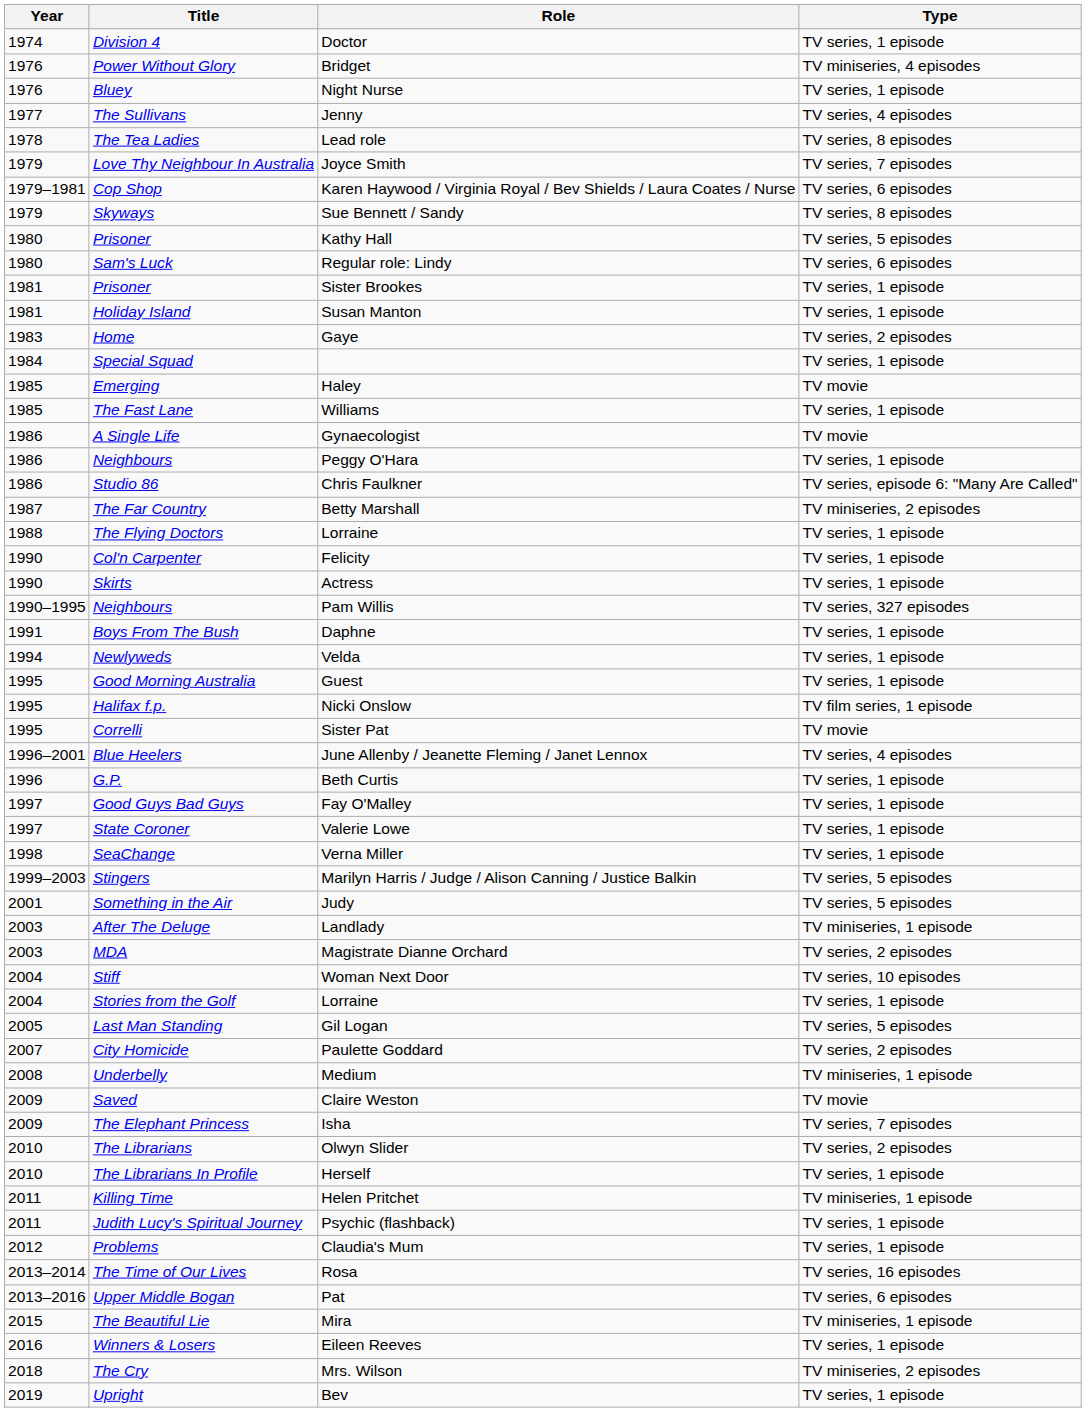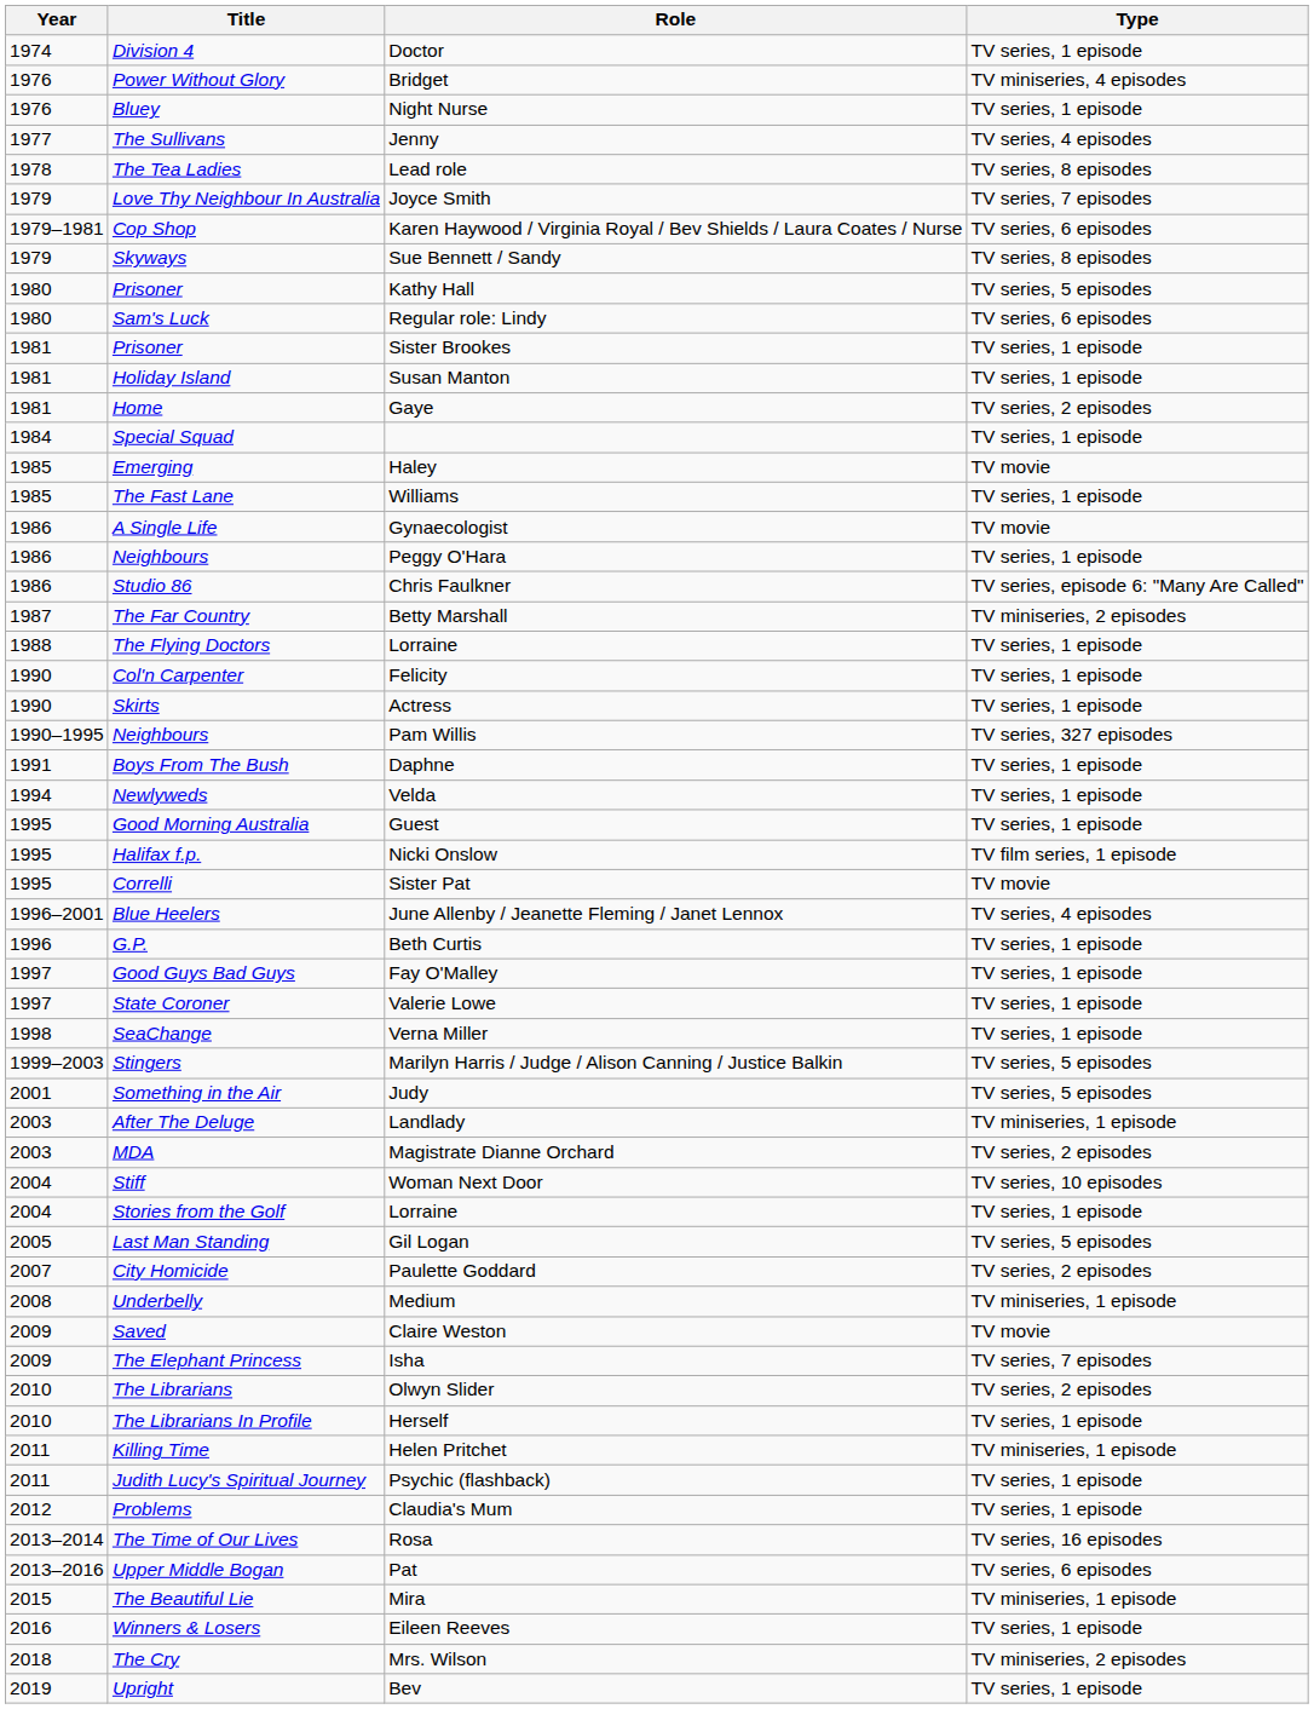Gaye | Year: 1983 -> 1981
